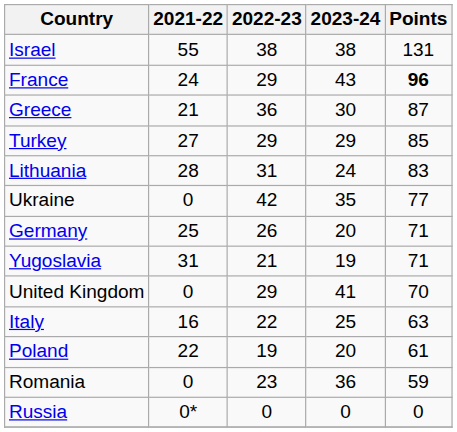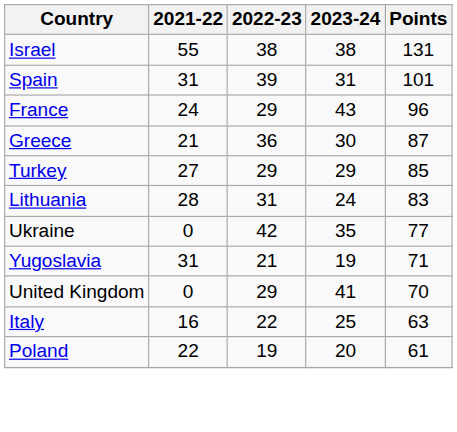+ row: Spain | 31 | 39 | 31 | 101
France | Points: bold -> normal
- row: Germany | 25 | 26 | 20 | 71
- row: Romania | 0 | 23 | 36 | 59
- row: Russia | 0* | 0 | 0 | 0
